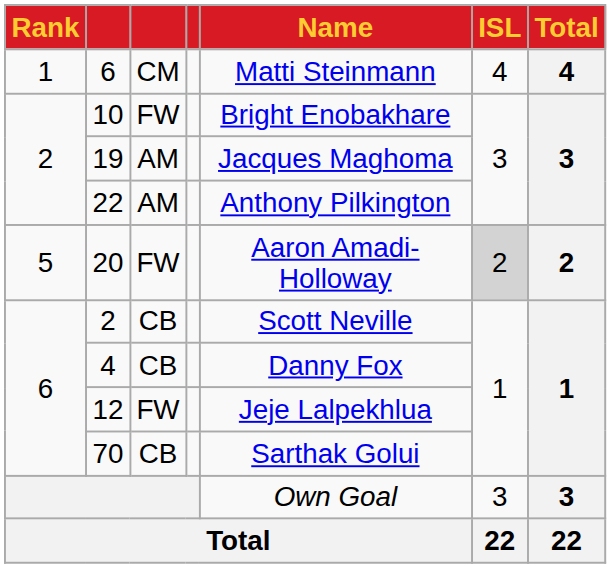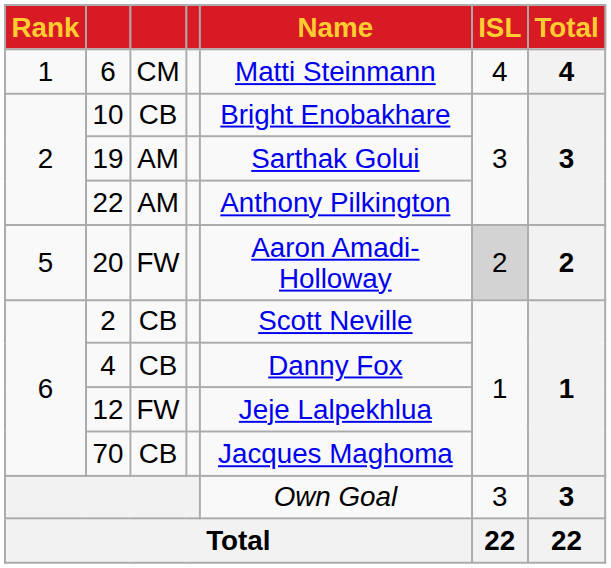10 | column 3: FW -> CB
19 | Name: Jacques Maghoma -> Sarthak Golui
70 | Name: Sarthak Golui -> Jacques Maghoma
